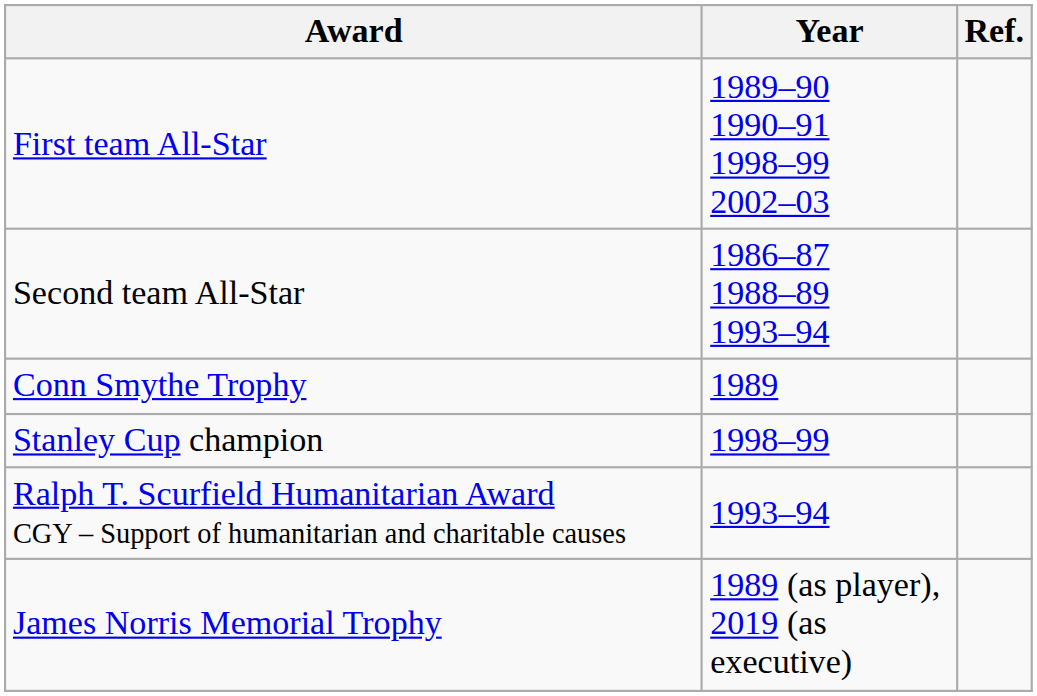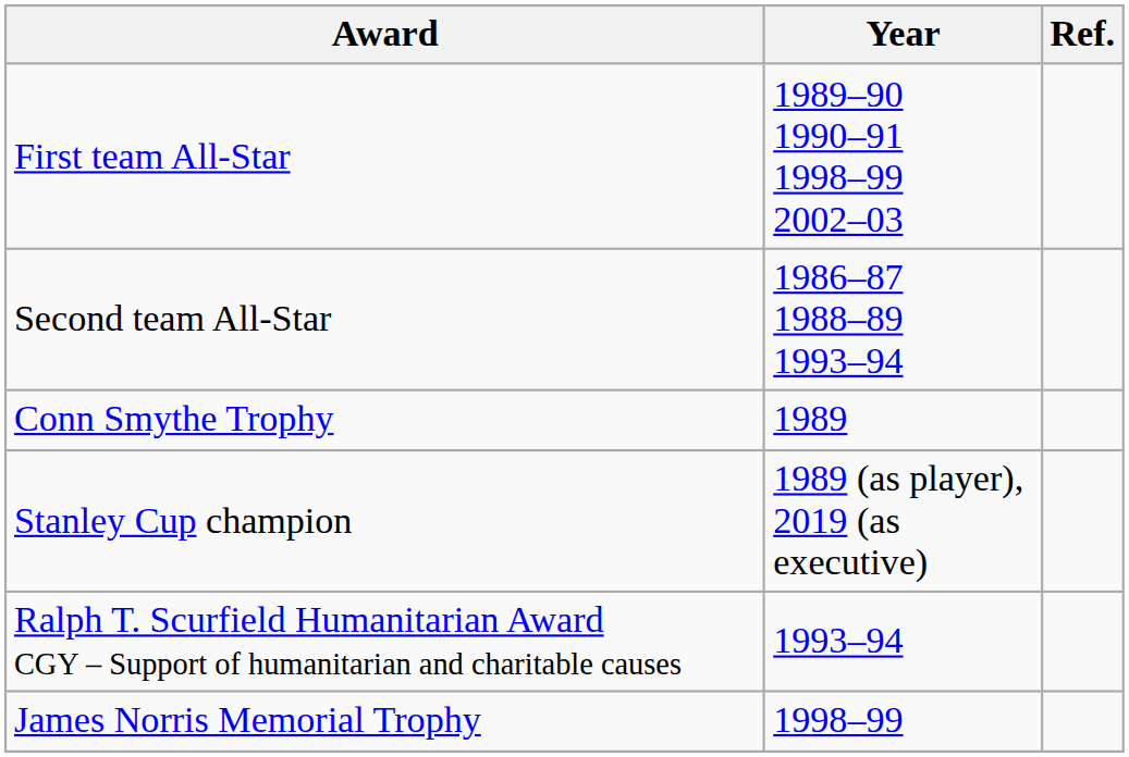Stanley Cup champion | Year: 1998–99 -> 1989 (as player), 2019 (as executive)
James Norris Memorial Trophy | Year: 1989 (as player), 2019 (as executive) -> 1998–99
